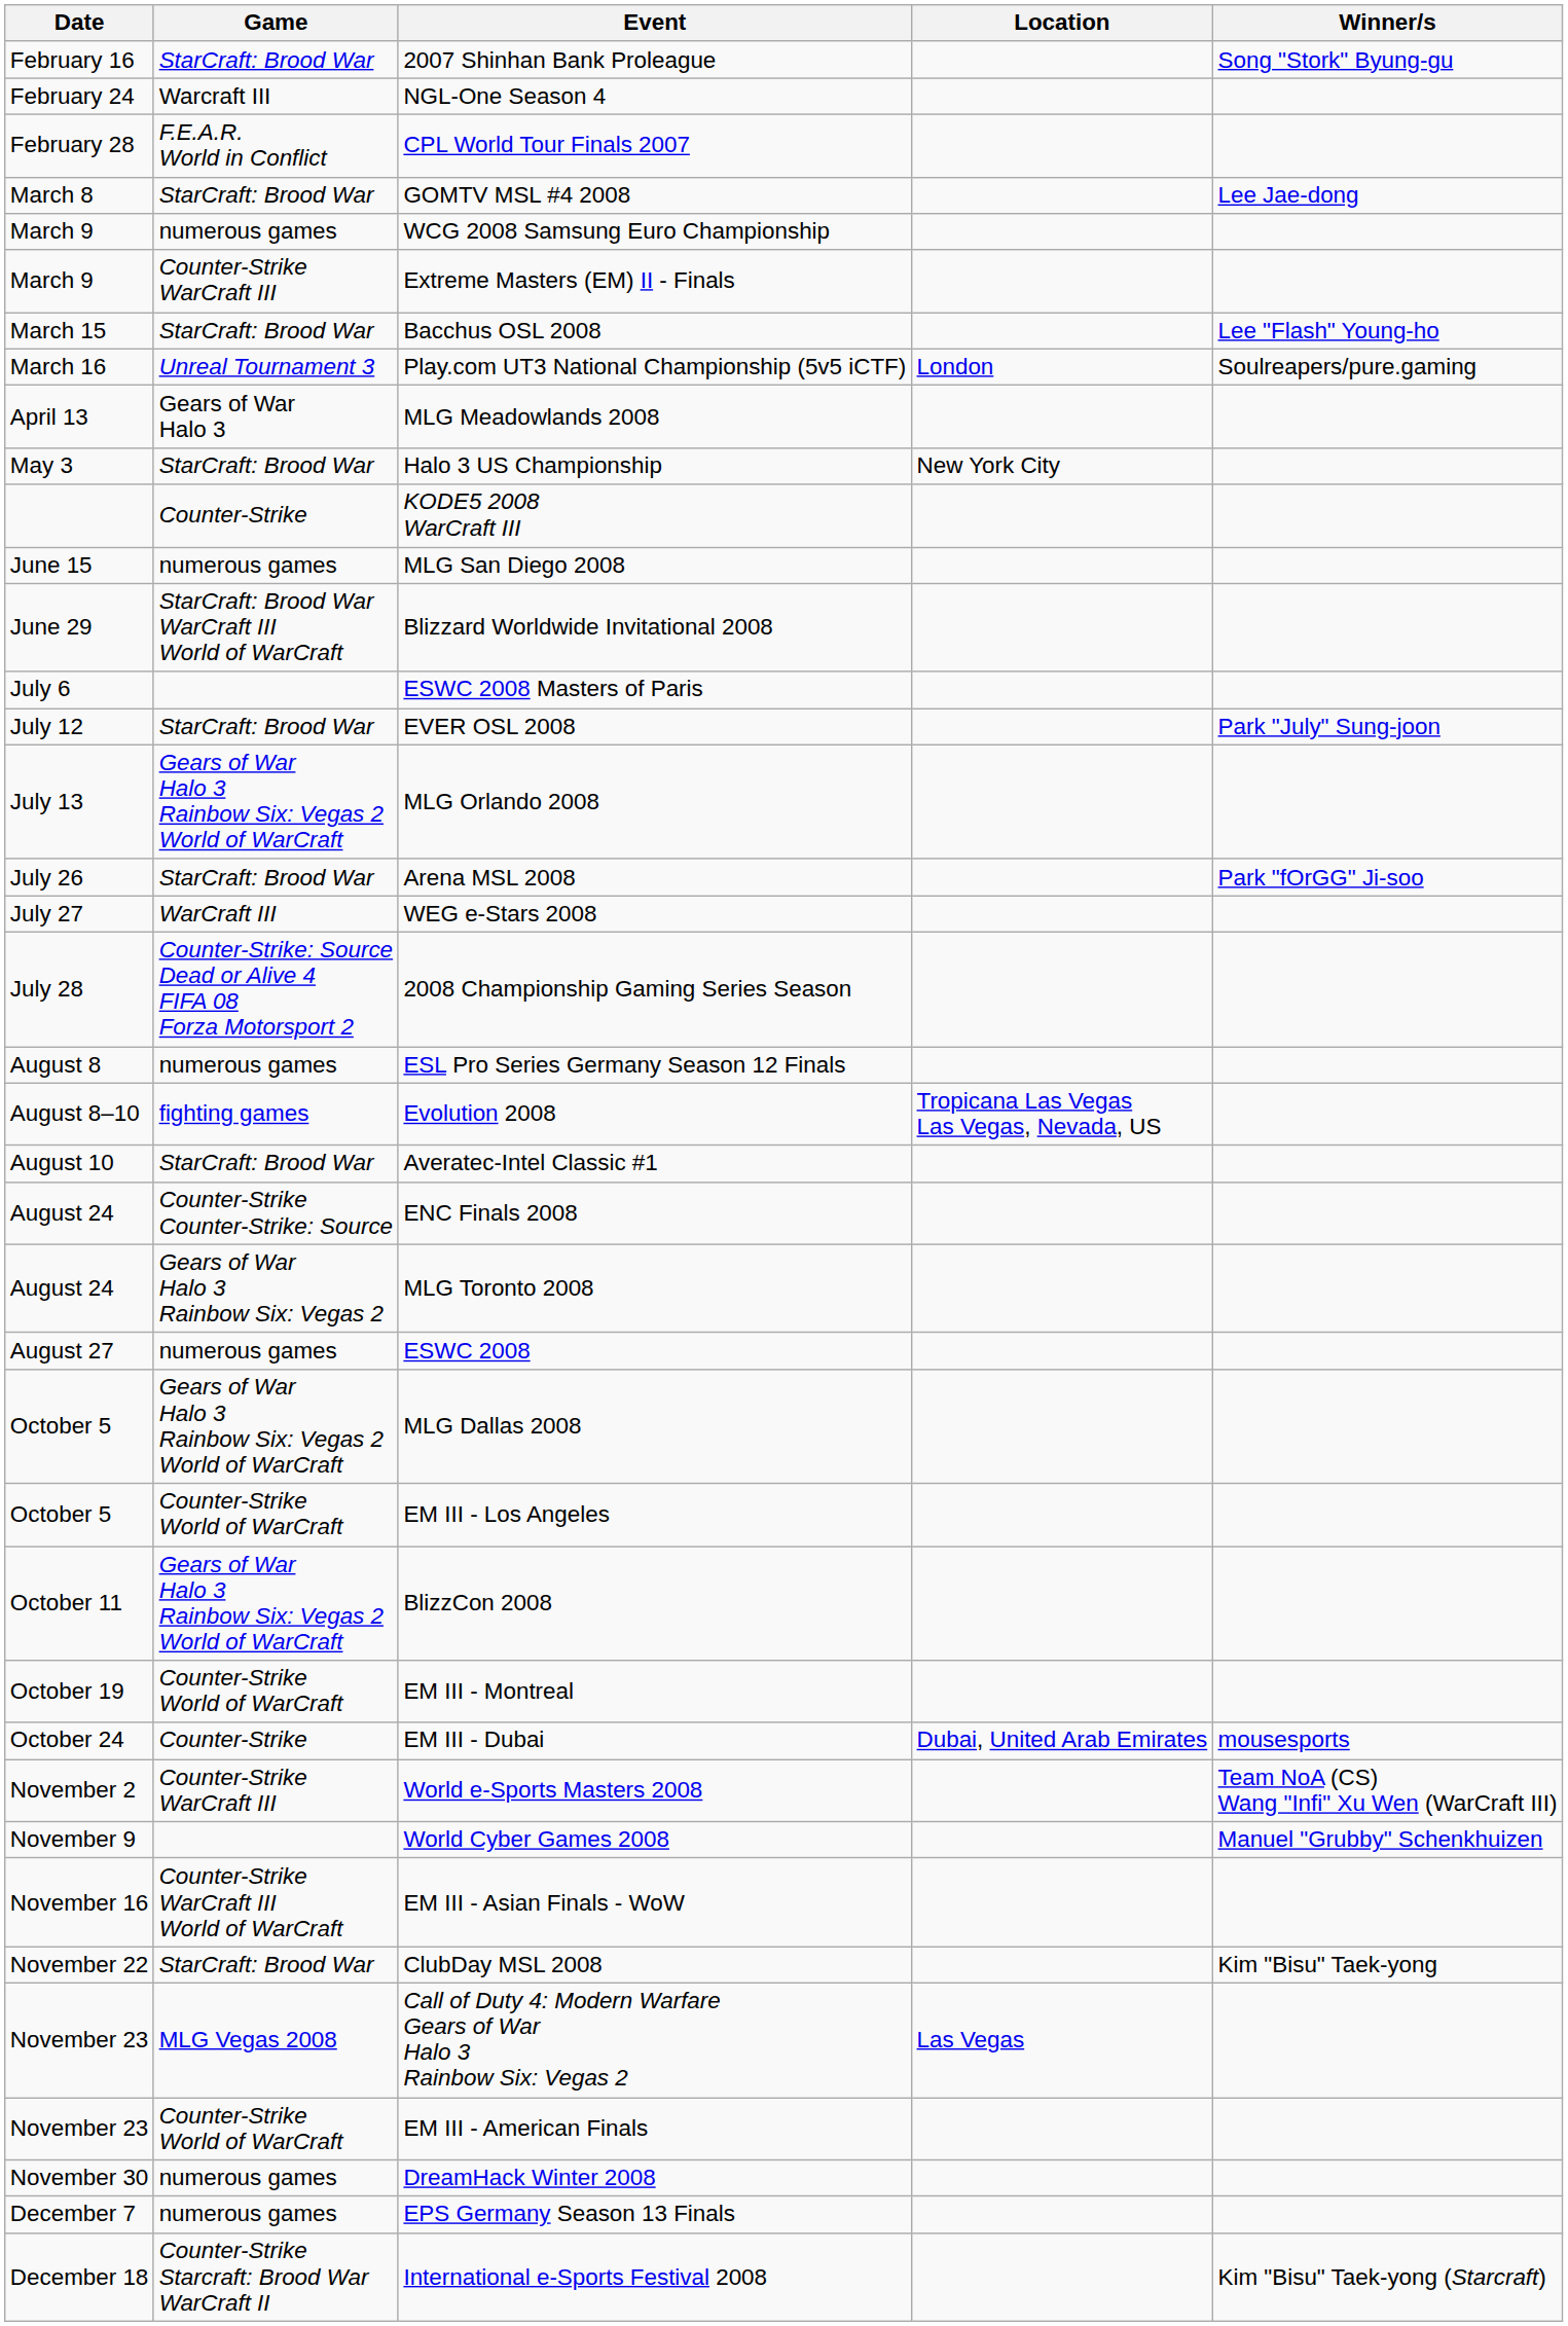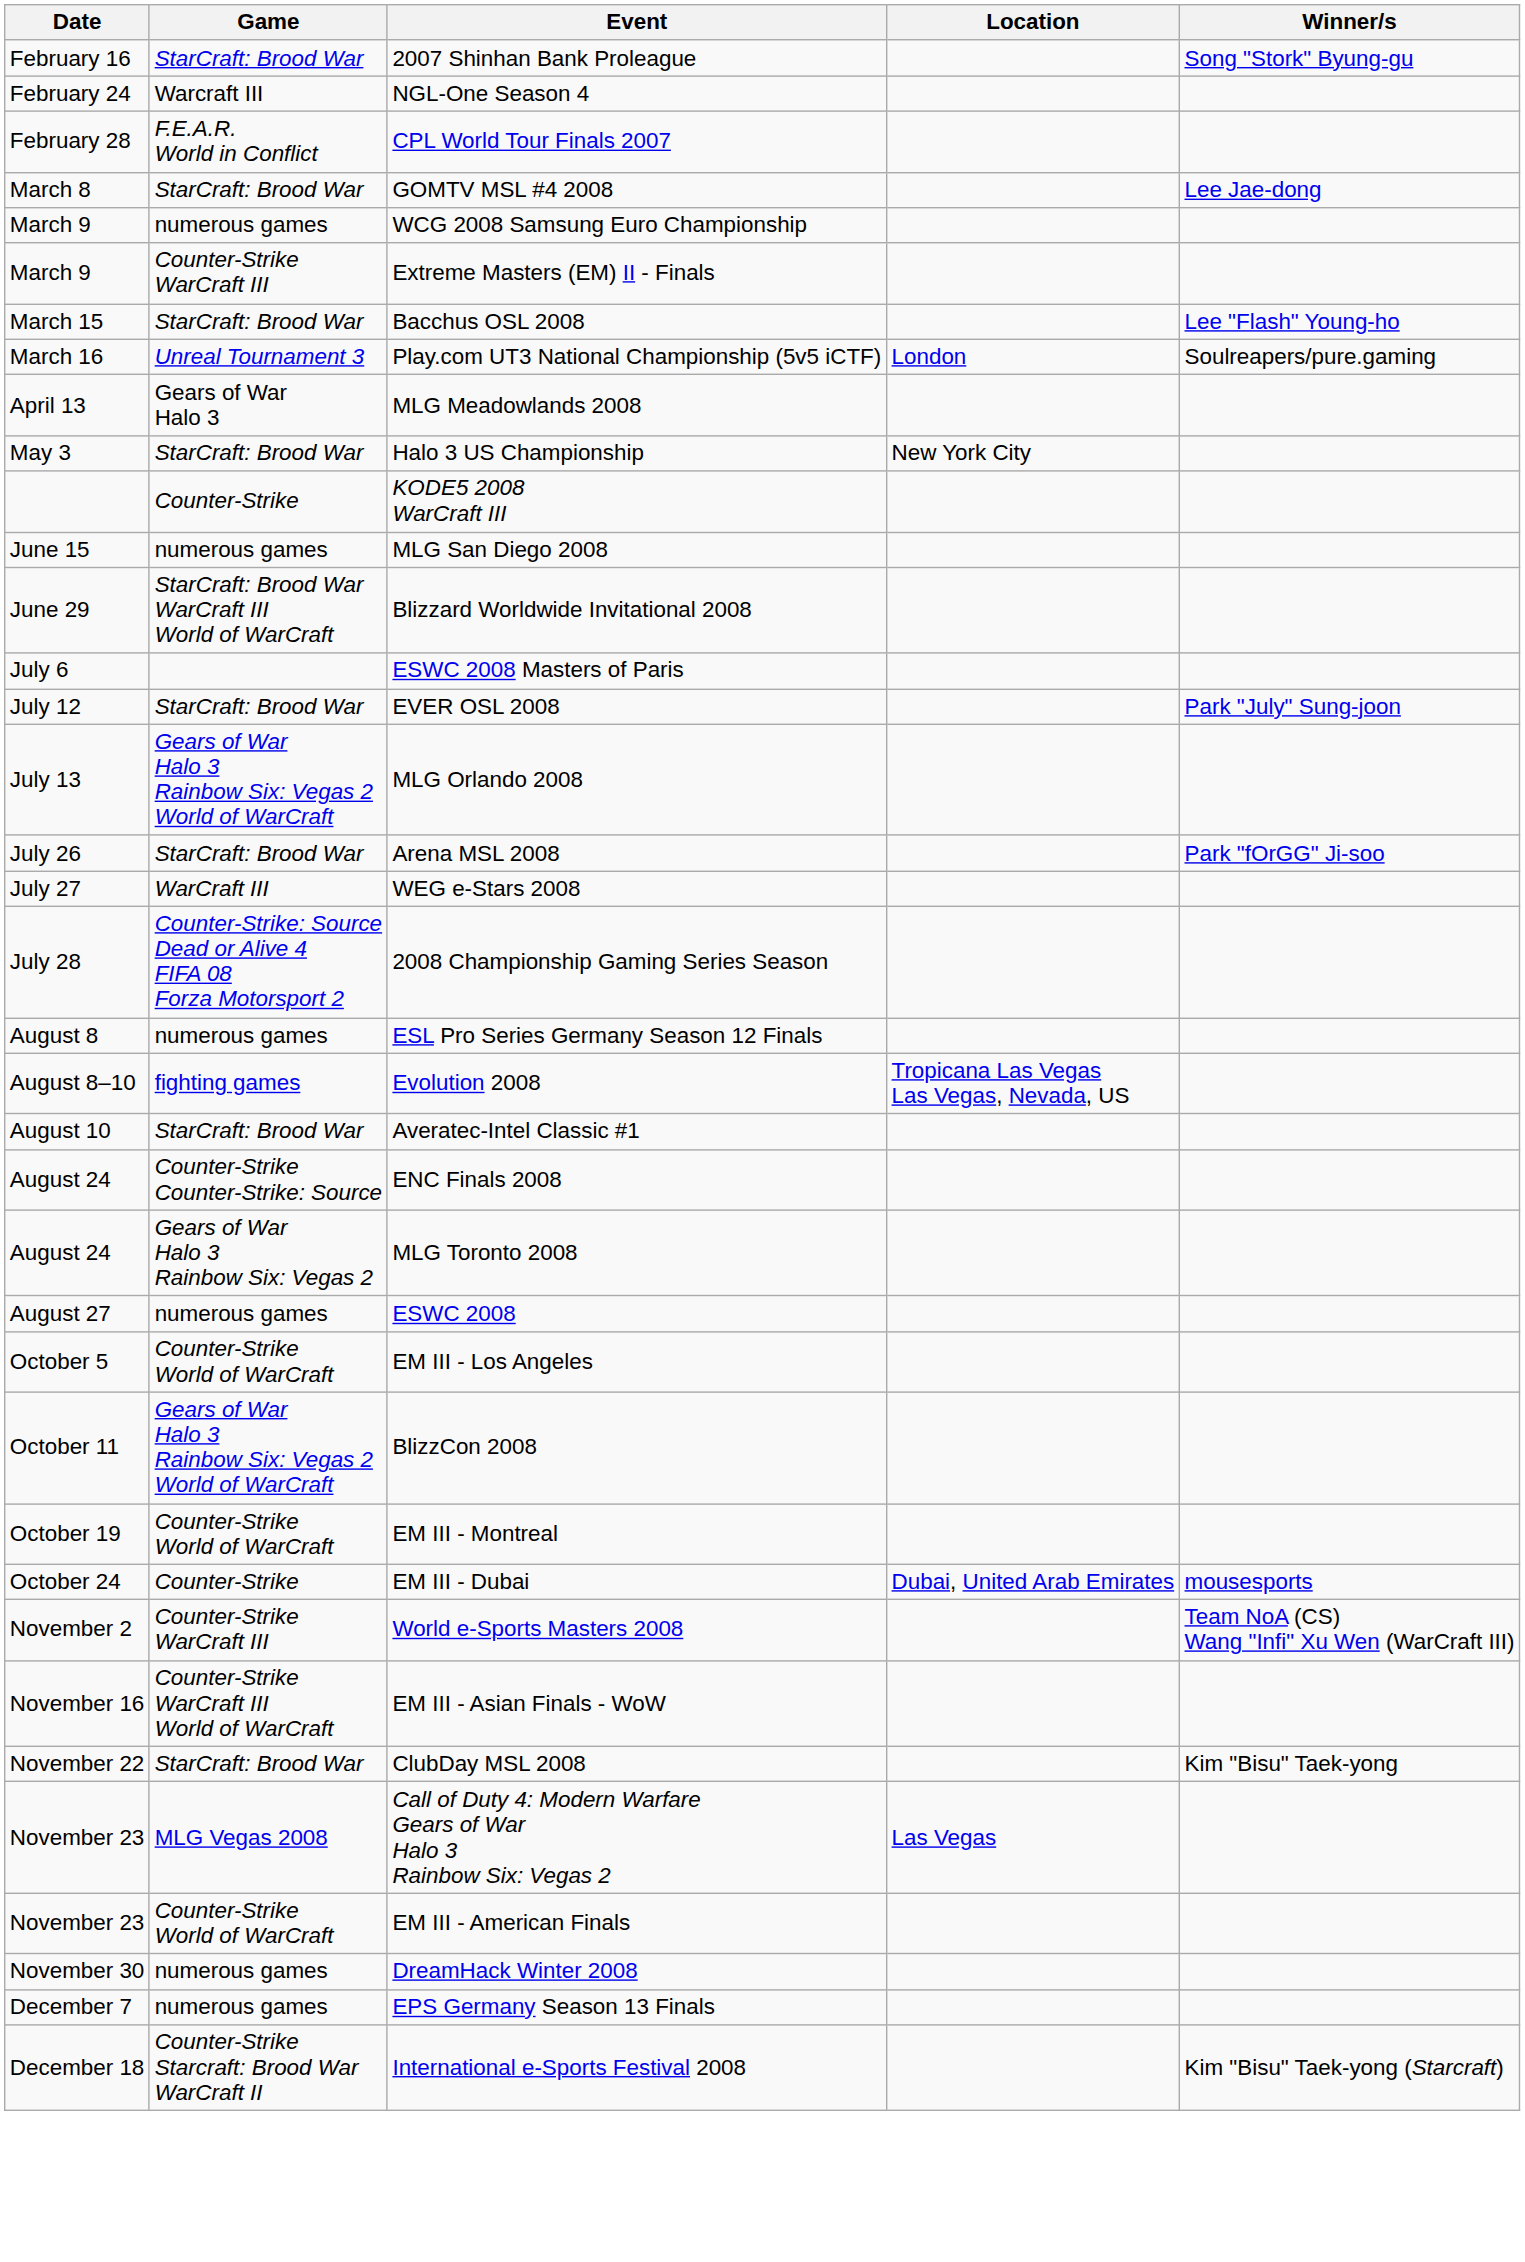- row: October 5 | Gears of War Halo 3 Rainbow Six: Vegas 2 World of WarCraft | MLG Dallas 2008
- row: November 9 | World Cyber Games 2008 | Manuel "Grubby" Schenkhuizen
